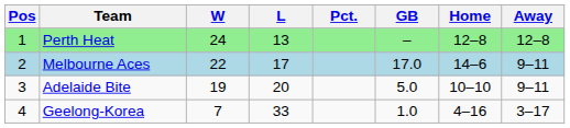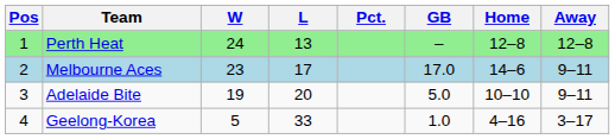Melbourne Aces | W: 22 -> 23
Geelong-Korea | W: 7 -> 5
